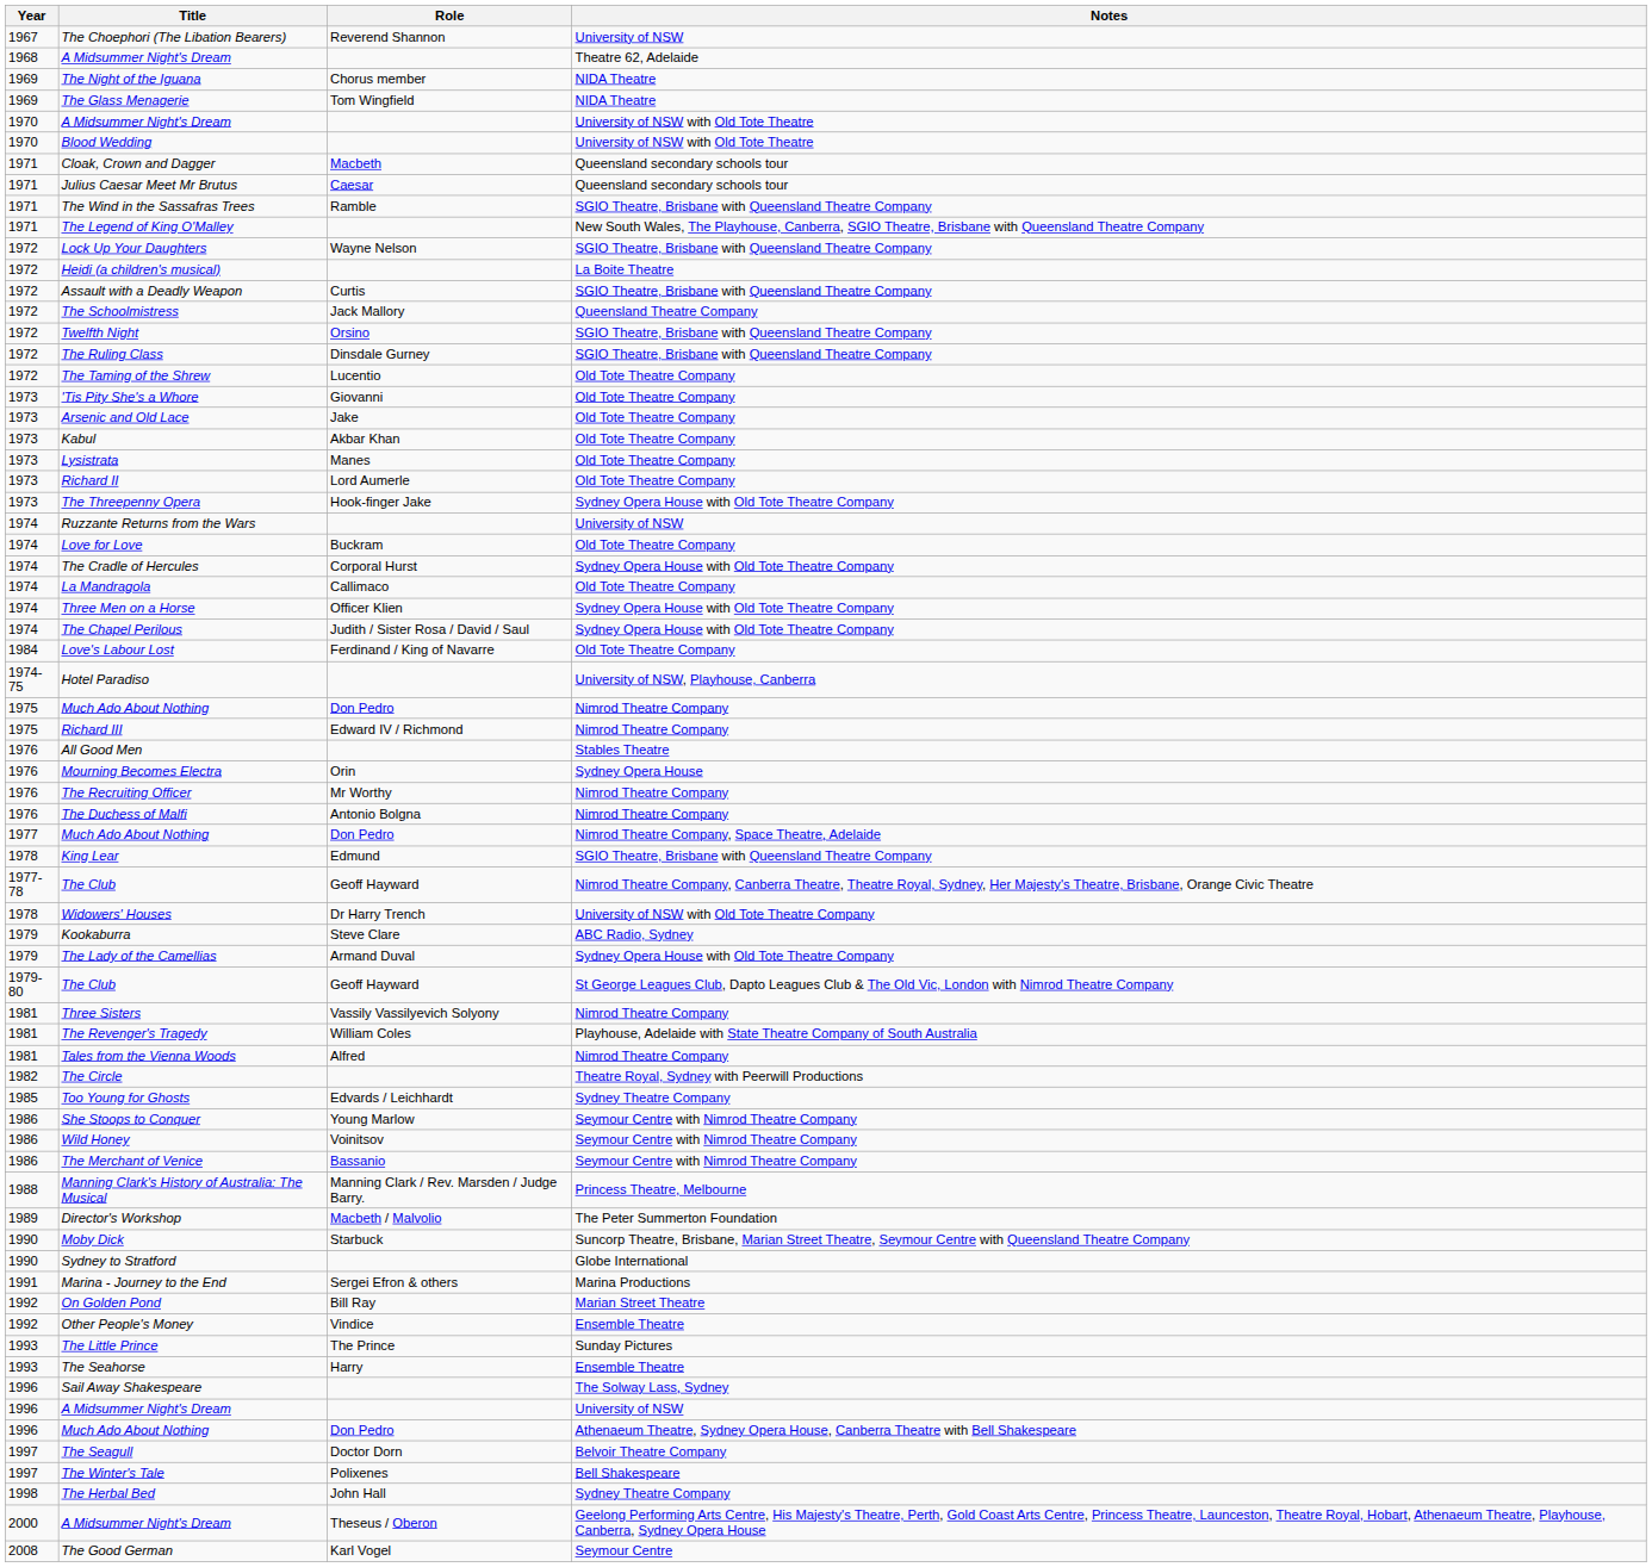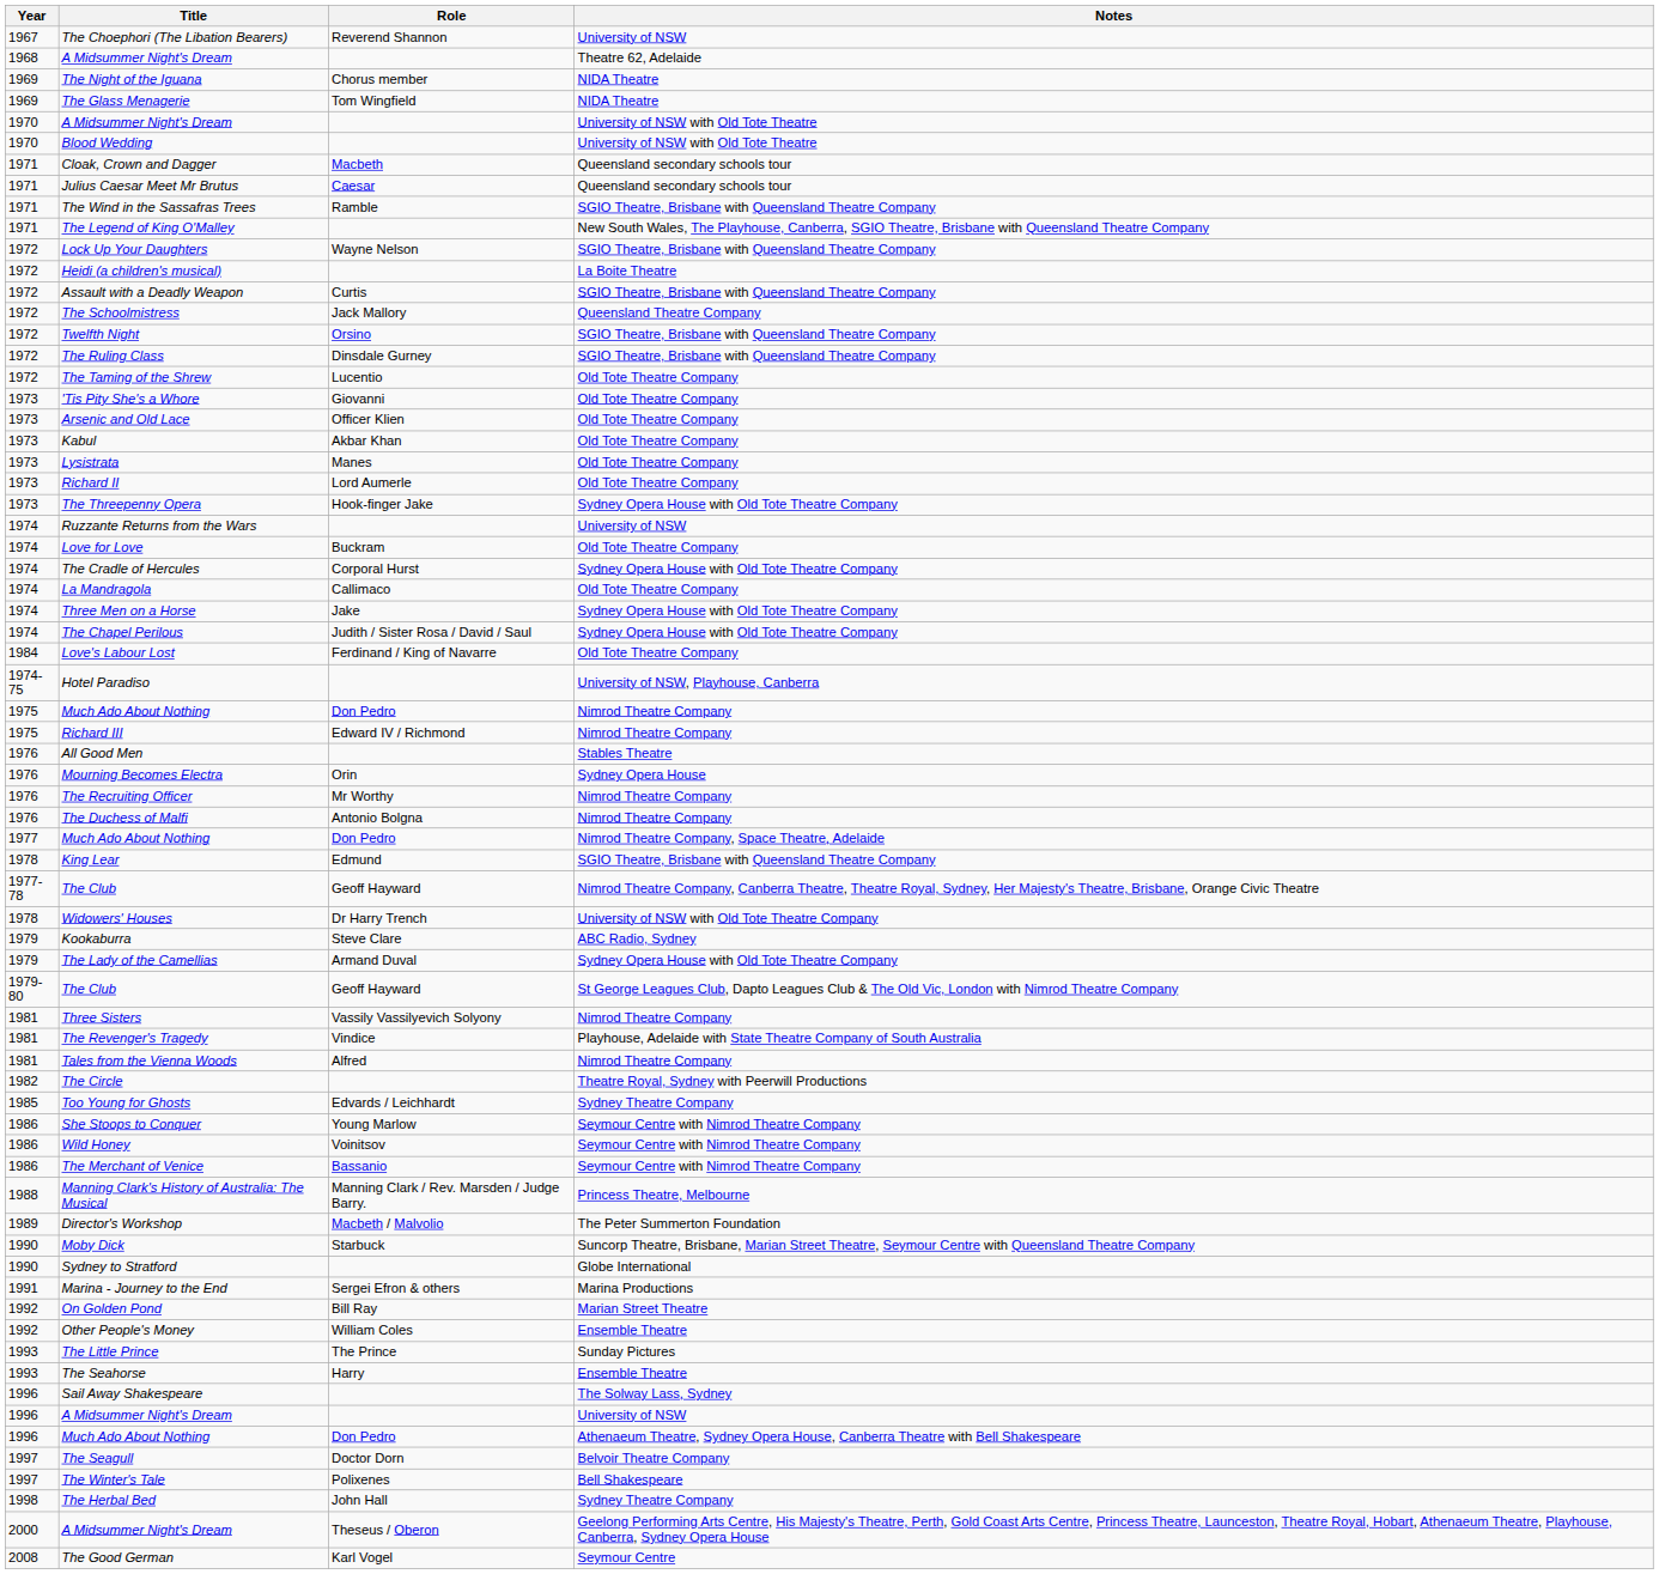Arsenic and Old Lace | Role: Jake -> Officer Klien
Three Men on a Horse | Role: Officer Klien -> Jake
The Revenger's Tragedy | Role: William Coles -> Vindice
Other People's Money | Role: Vindice -> William Coles
